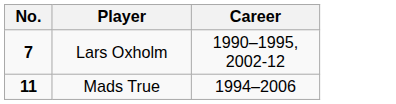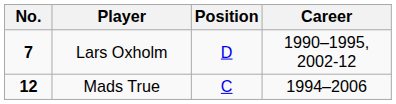+ column: Position | D | C
Mads True | No.: 11 -> 12
